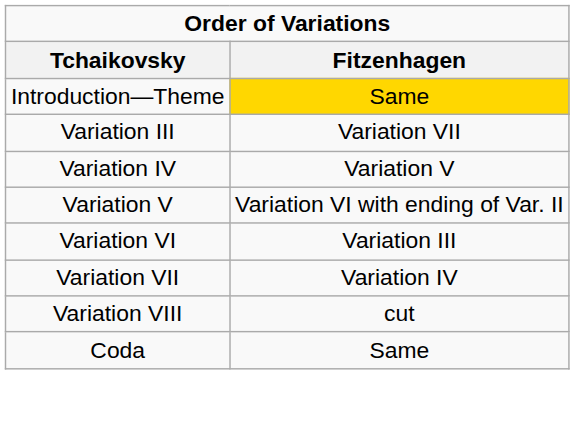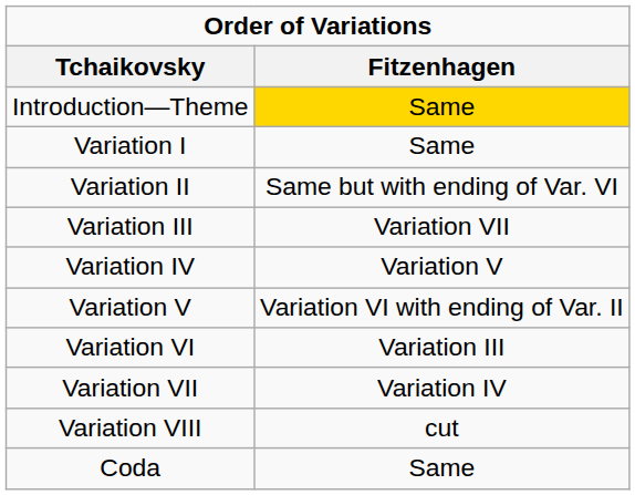+ row: Variation I | Same
+ row: Variation II | Same but with ending of Var. VI
